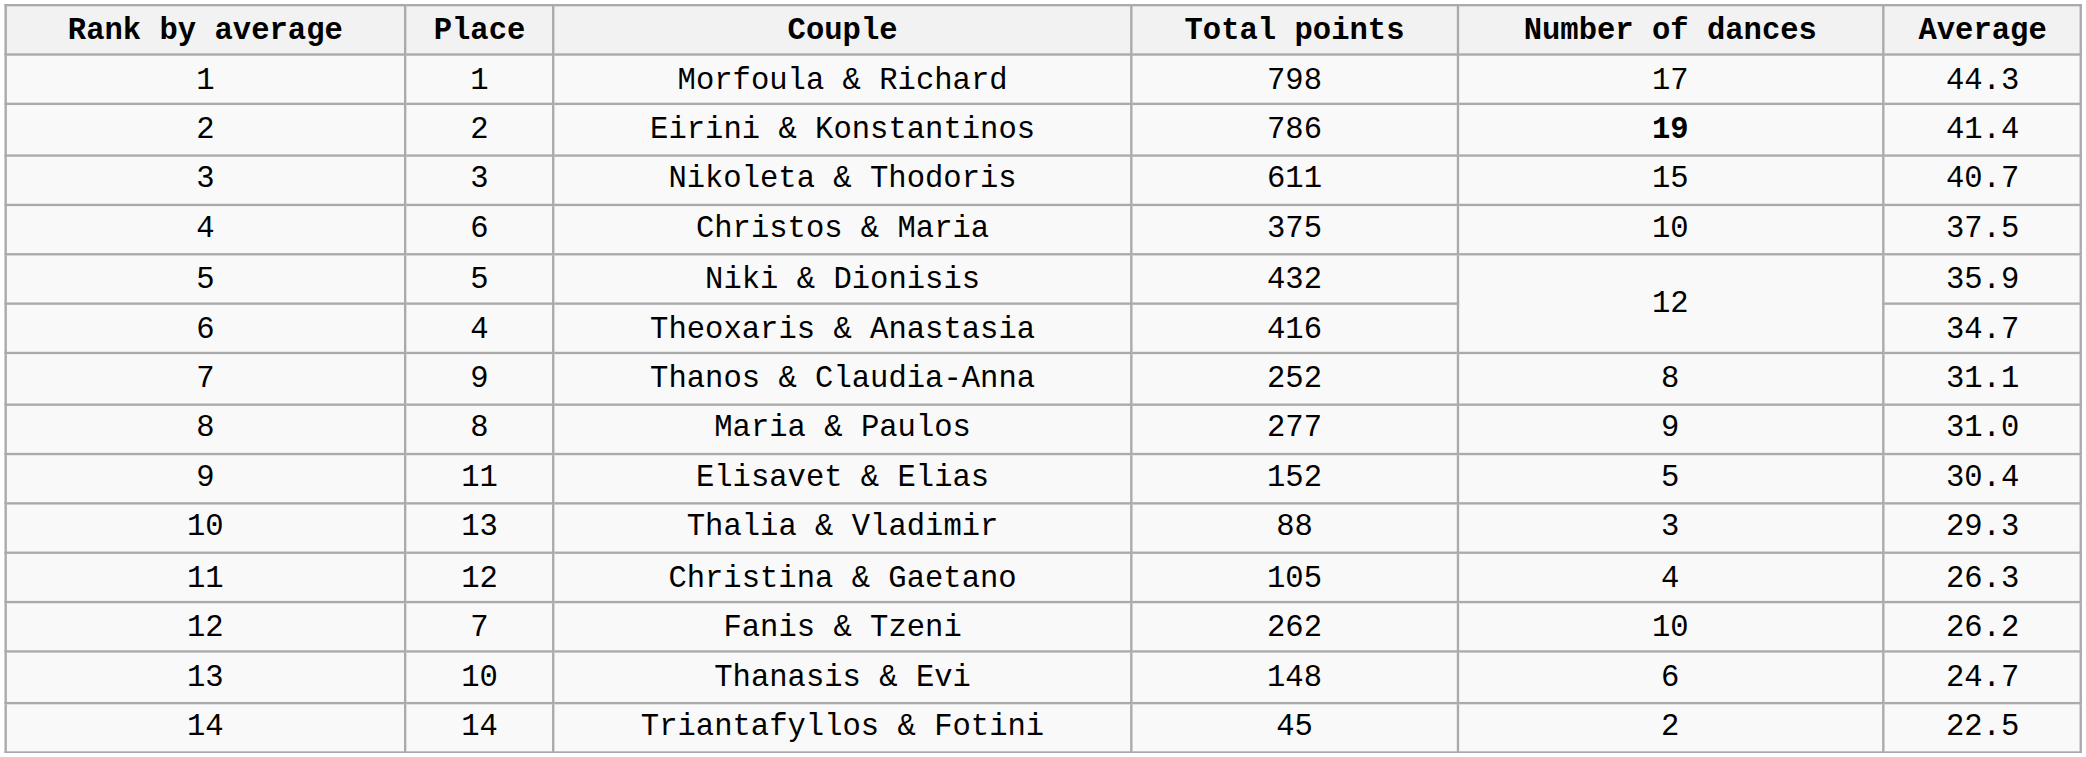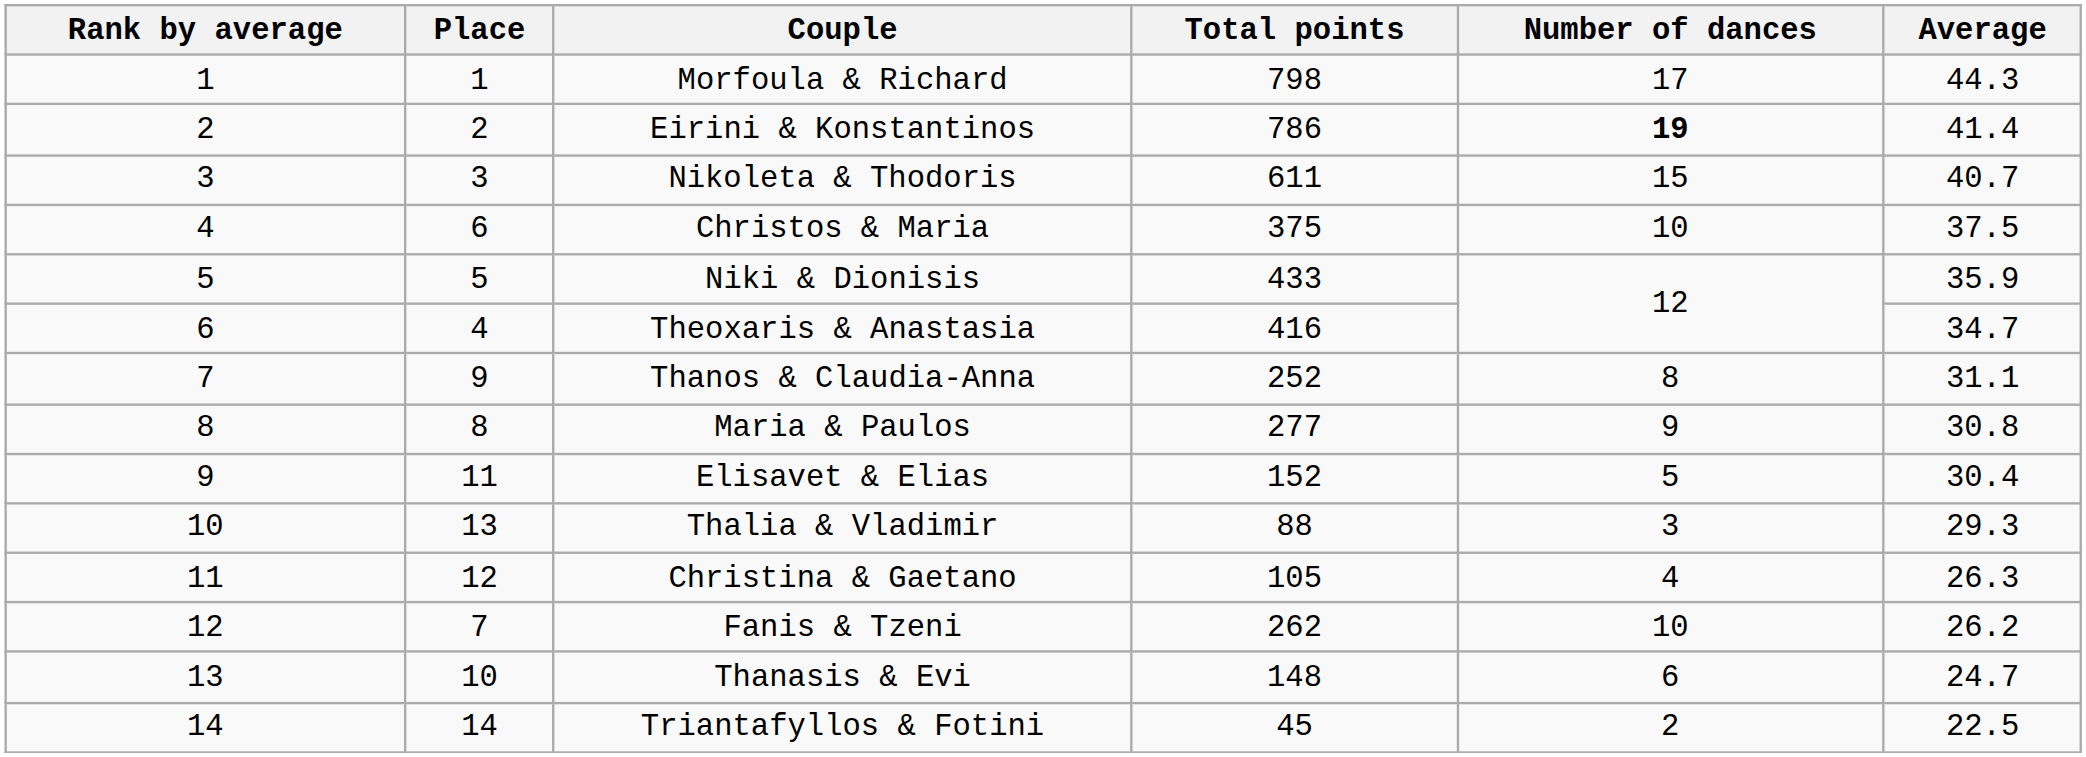Niki & Dionisis | Total points: 432 -> 433
Maria & Paulos | Average: 31.0 -> 30.8
